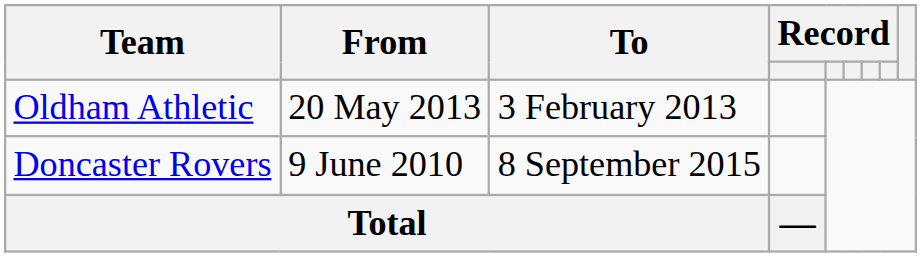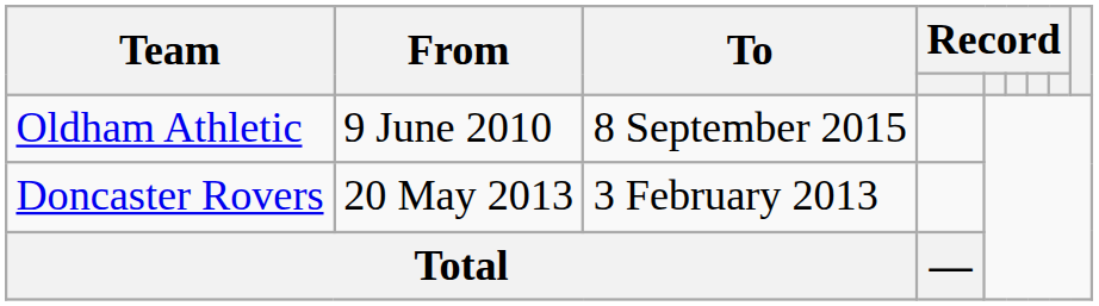Oldham Athletic | From: 20 May 2013 -> 9 June 2010
Oldham Athletic | To: 3 February 2013 -> 8 September 2015
Doncaster Rovers | From: 9 June 2010 -> 20 May 2013
Doncaster Rovers | To: 8 September 2015 -> 3 February 2013
